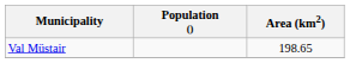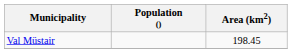Val Müstair | Area (km2): 198.65 -> 198.45
